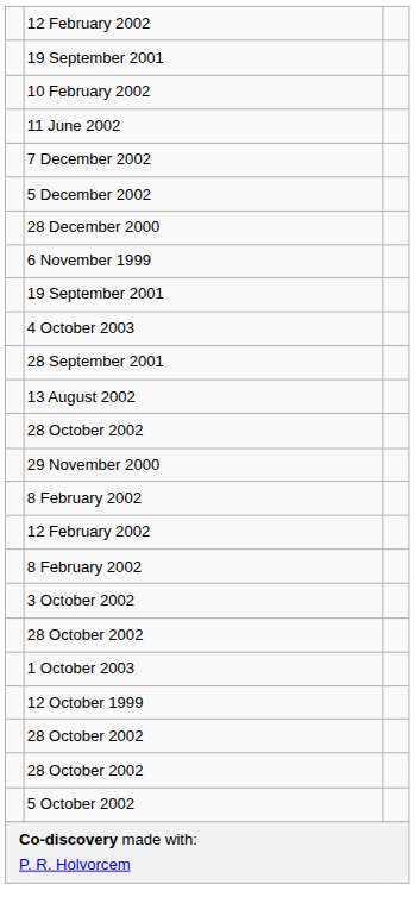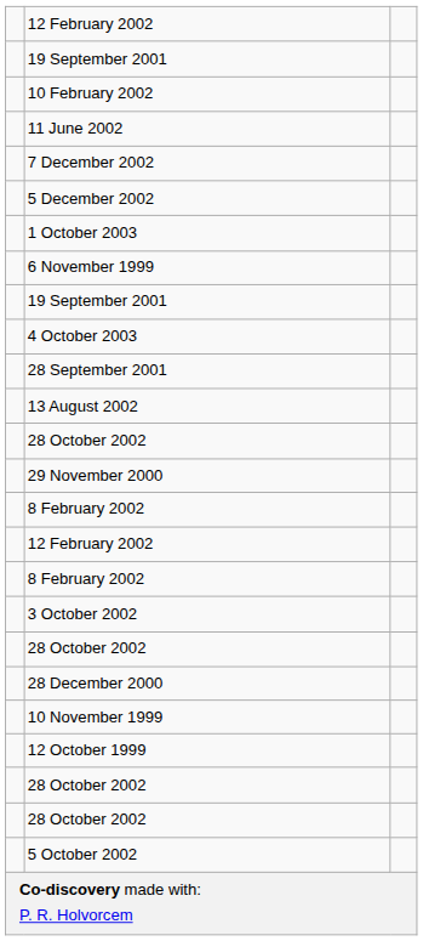rows swapped: 1 October 2003 <-> 28 December 2000
+ row: 10 November 1999
